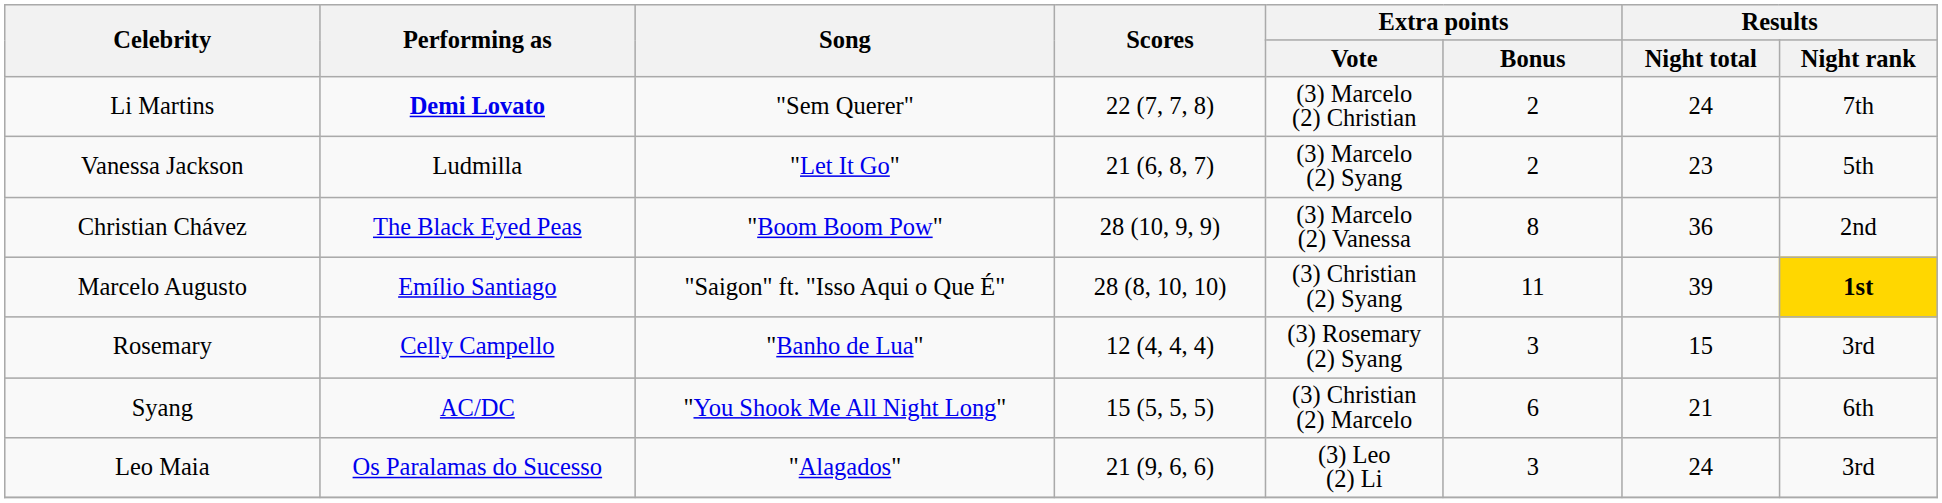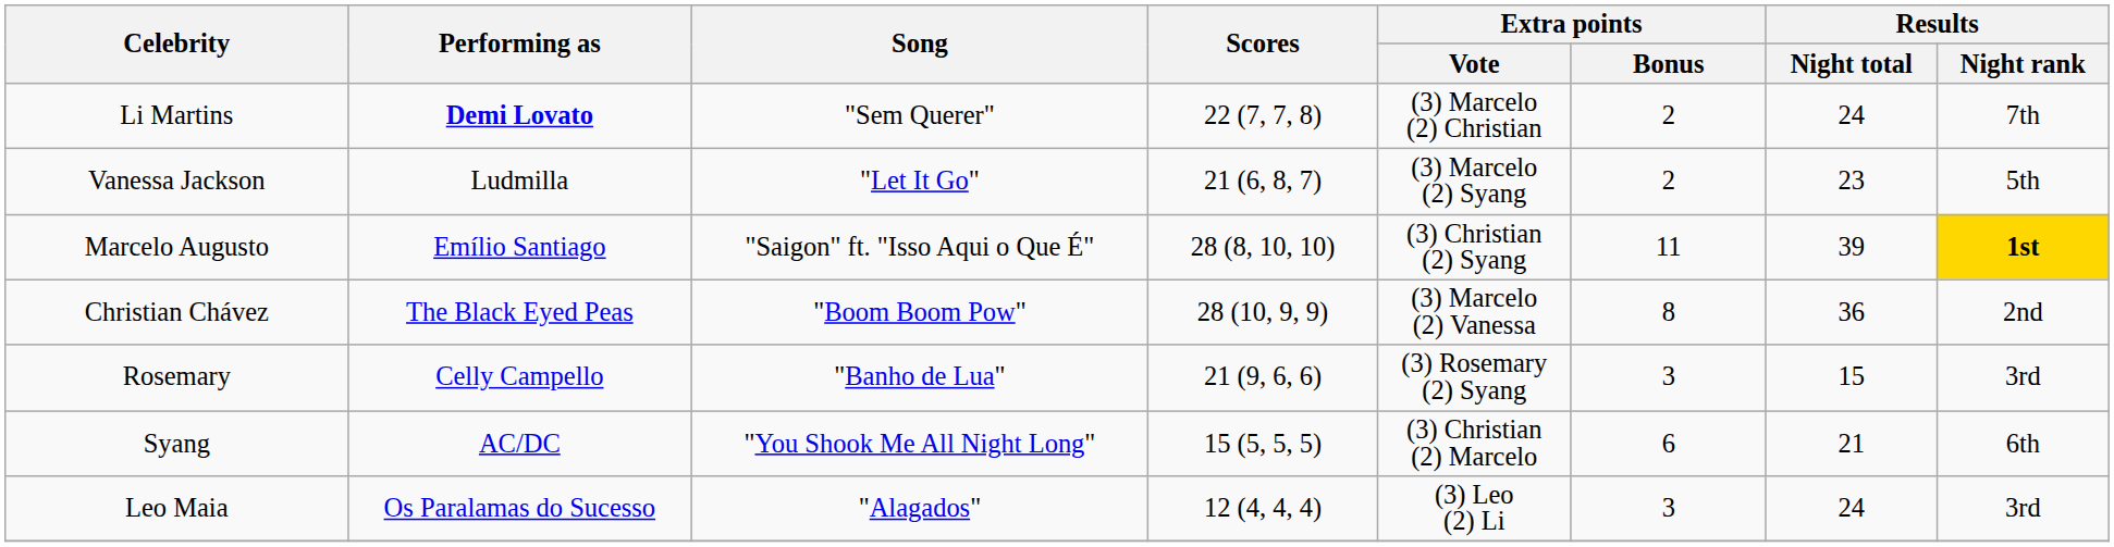rows swapped: Marcelo Augusto <-> Christian Chávez
Rosemary | Scores: 12 (4, 4, 4) -> 21 (9, 6, 6)
Leo Maia | Scores: 21 (9, 6, 6) -> 12 (4, 4, 4)
